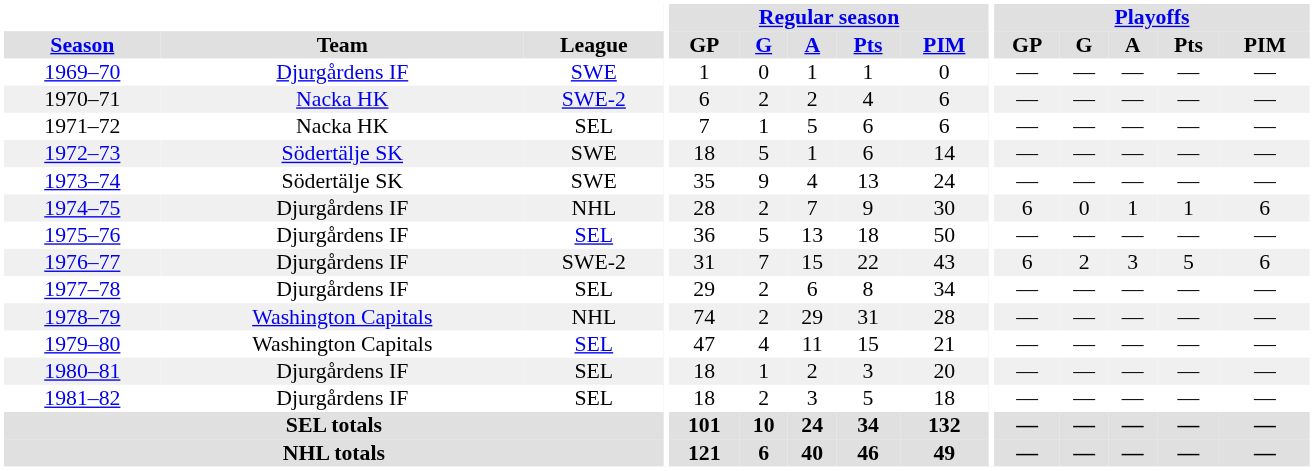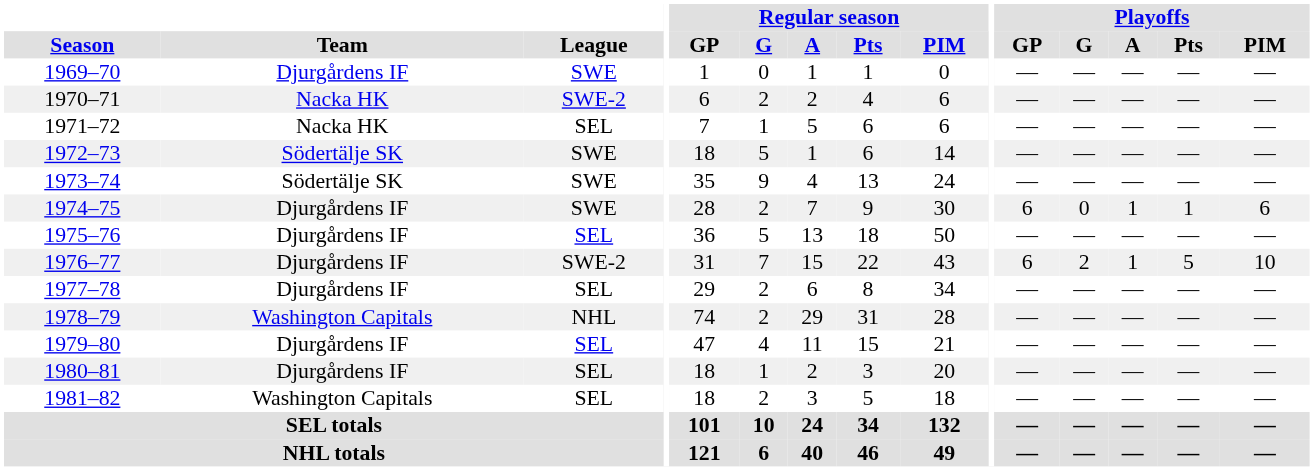1974–75 | League: NHL -> SWE
1976–77 | Playoffs / A: 3 -> 1
1976–77 | Playoffs / PIM: 6 -> 10
1979–80 | Team: Washington Capitals -> Djurgårdens IF
1981–82 | Team: Djurgårdens IF -> Washington Capitals
